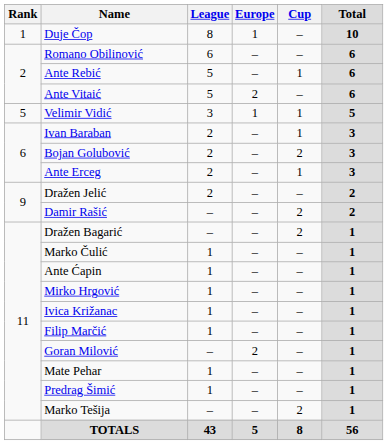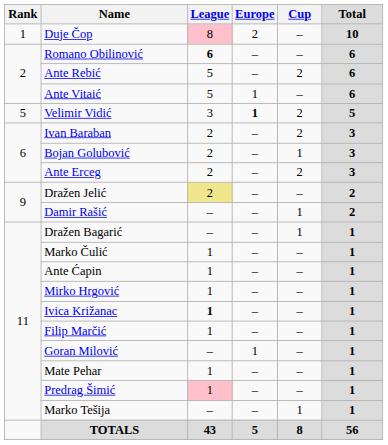Duje Čop | League: no background -> pink background
Duje Čop | Europe: 1 -> 2
Romano Obilinović | League: normal -> bold
Ante Rebić | Cup: 1 -> 2
Ante Vitaić | Europe: 2 -> 1
Velimir Vidić | Europe: normal -> bold
Velimir Vidić | Cup: 1 -> 2
Ivan Baraban | Cup: 1 -> 2
Bojan Golubović | Cup: 2 -> 1
Ante Erceg | Cup: 1 -> 2
Dražen Jelić | League: no background -> khaki background
Damir Rašić | Cup: 2 -> 1
Dražen Bagarić | Cup: 2 -> 1
Ivica Križanac | League: normal -> bold
Goran Milović | Europe: 2 -> 1
Predrag Šimić | League: no background -> pink background
Marko Tešija | Cup: 2 -> 1
